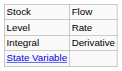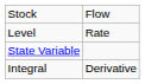rows swapped: Integral <-> State Variable
